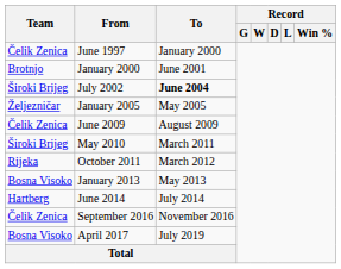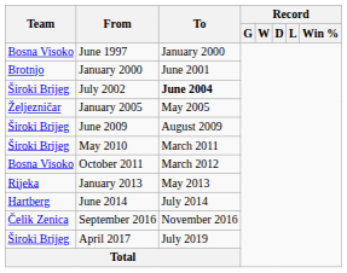June 1997 | Team: Čelik Zenica -> Bosna Visoko
June 2009 | Team: Čelik Zenica -> Široki Brijeg
October 2011 | Team: Rijeka -> Bosna Visoko
January 2013 | Team: Bosna Visoko -> Rijeka
April 2017 | Team: Bosna Visoko -> Široki Brijeg
